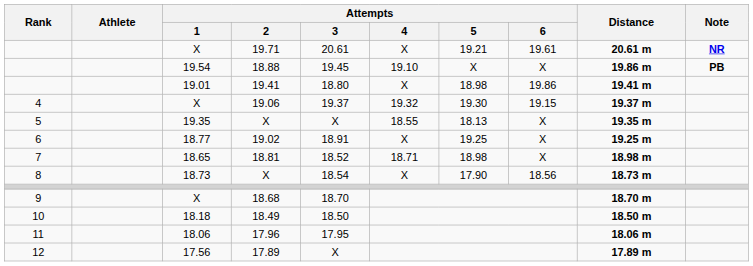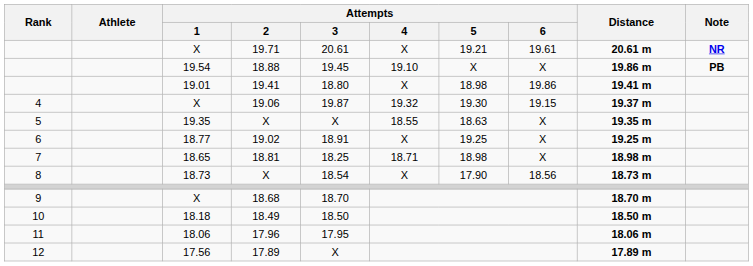19.06 | Attempts / 3: 19.37 -> 19.87
19.35 / X | Attempts / 5: 18.13 -> 18.63
18.81 | Attempts / 3: 18.52 -> 18.25
